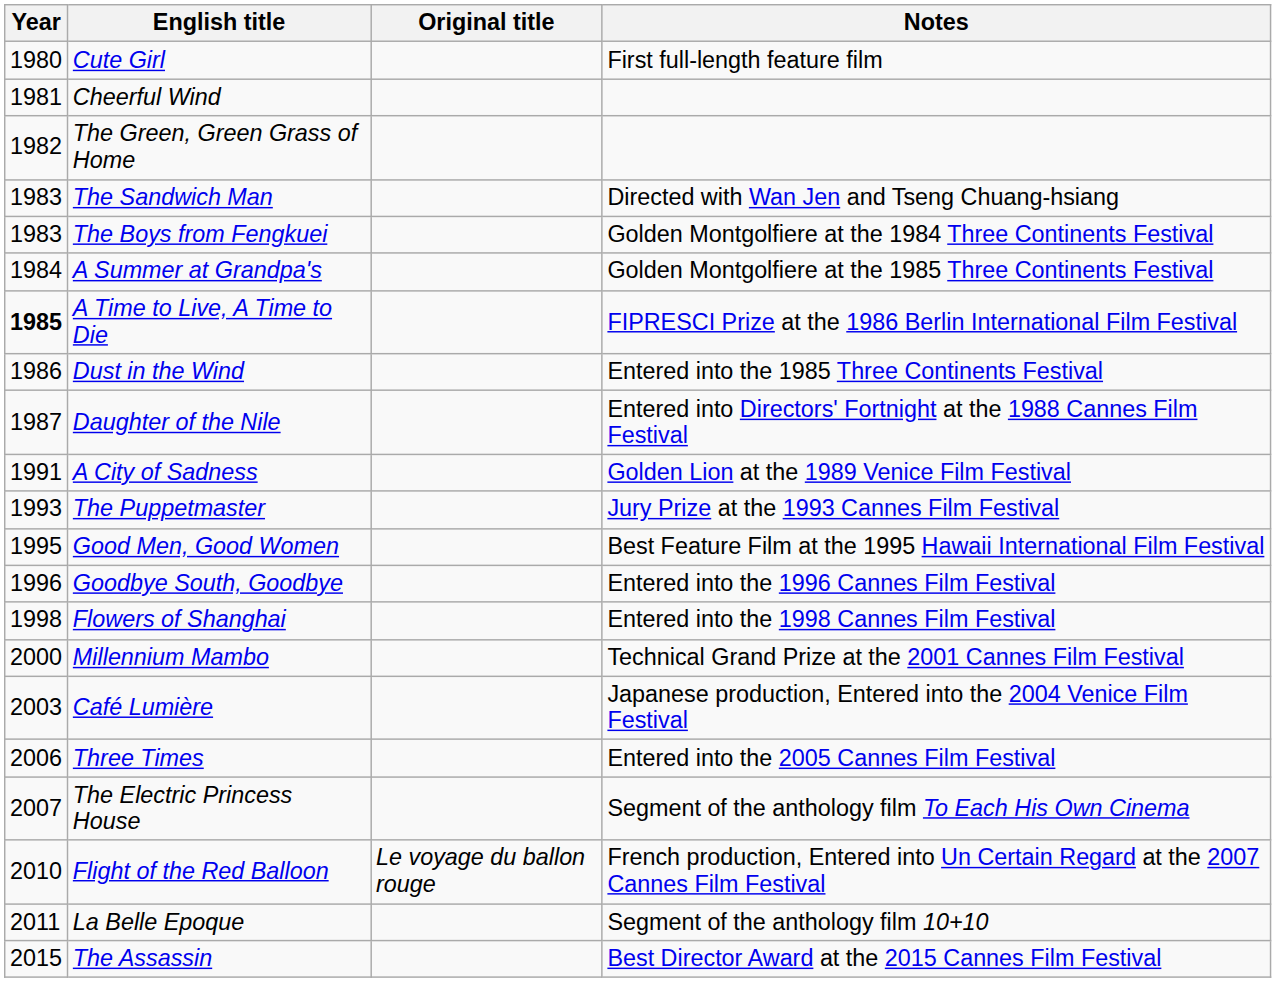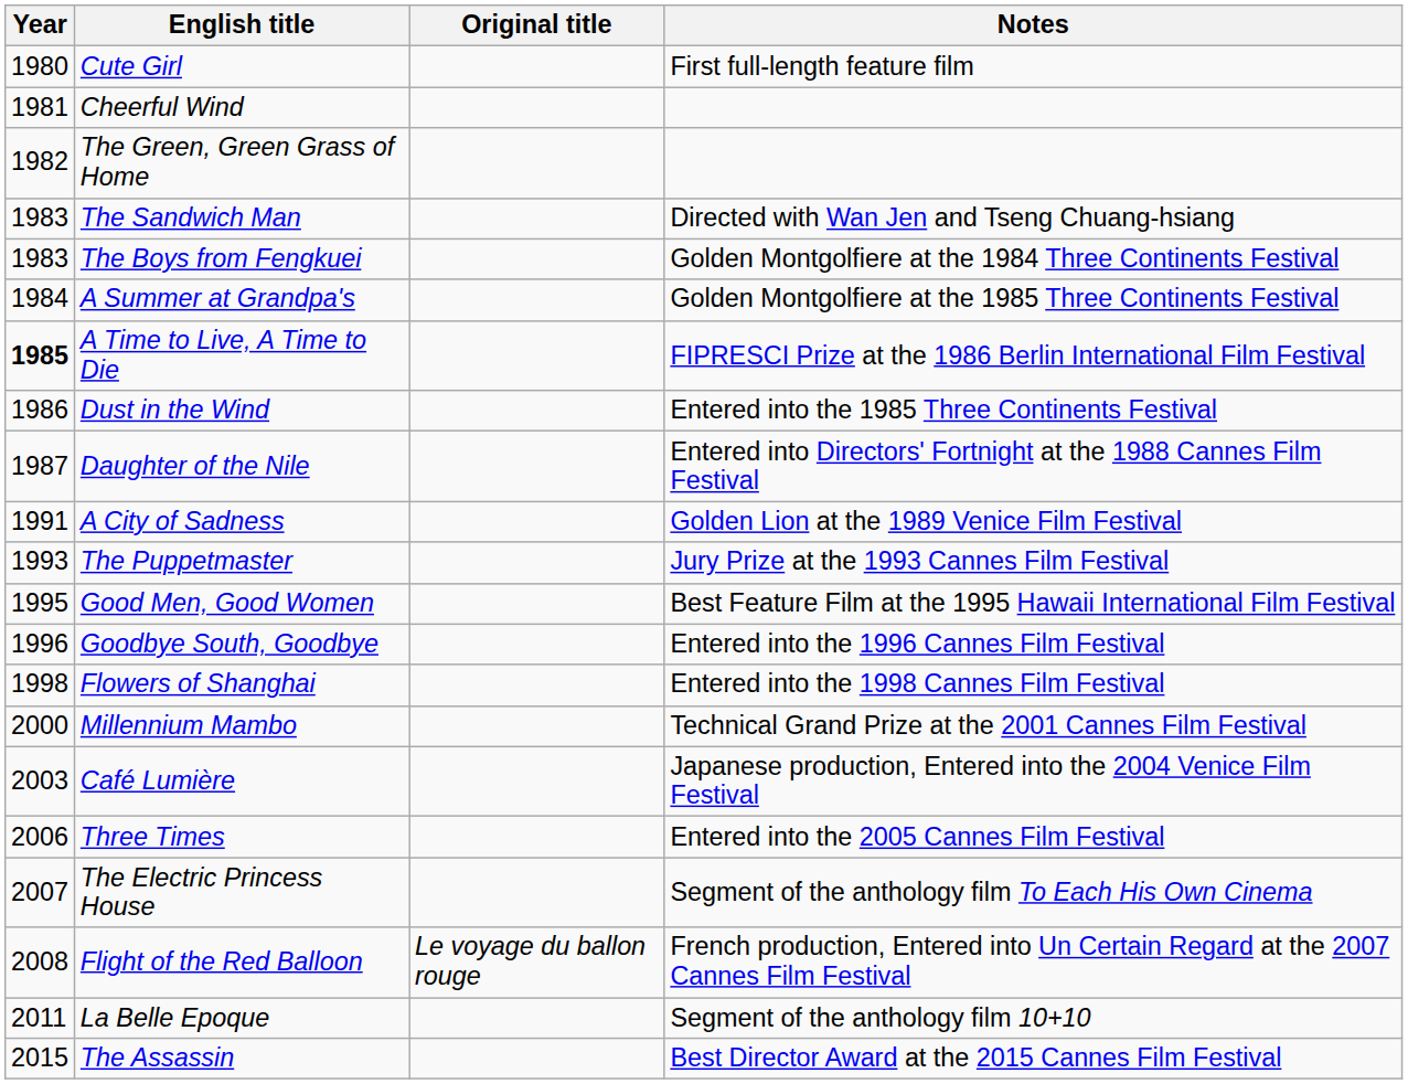Flight of the Red Balloon | Year: 2010 -> 2008
